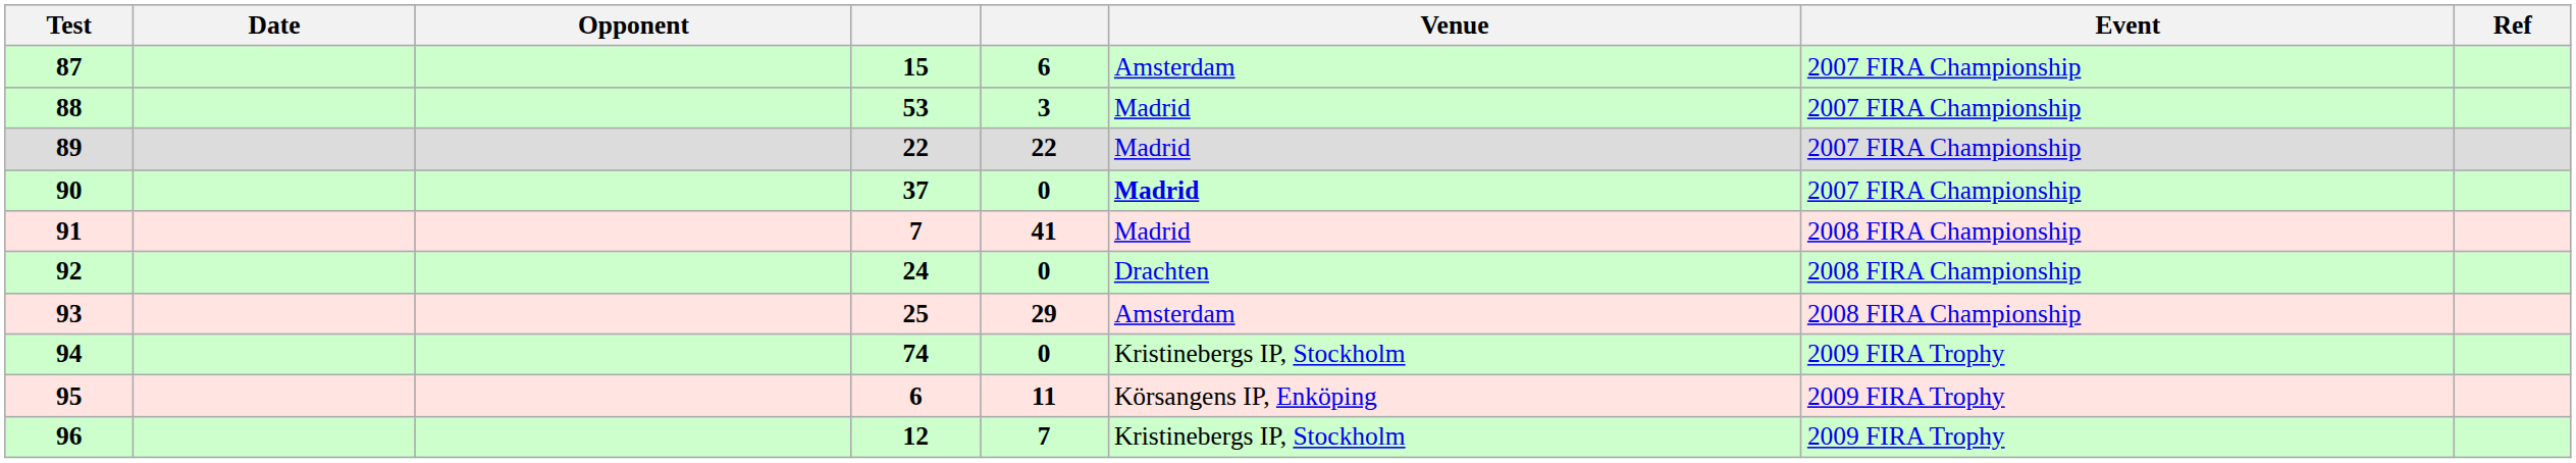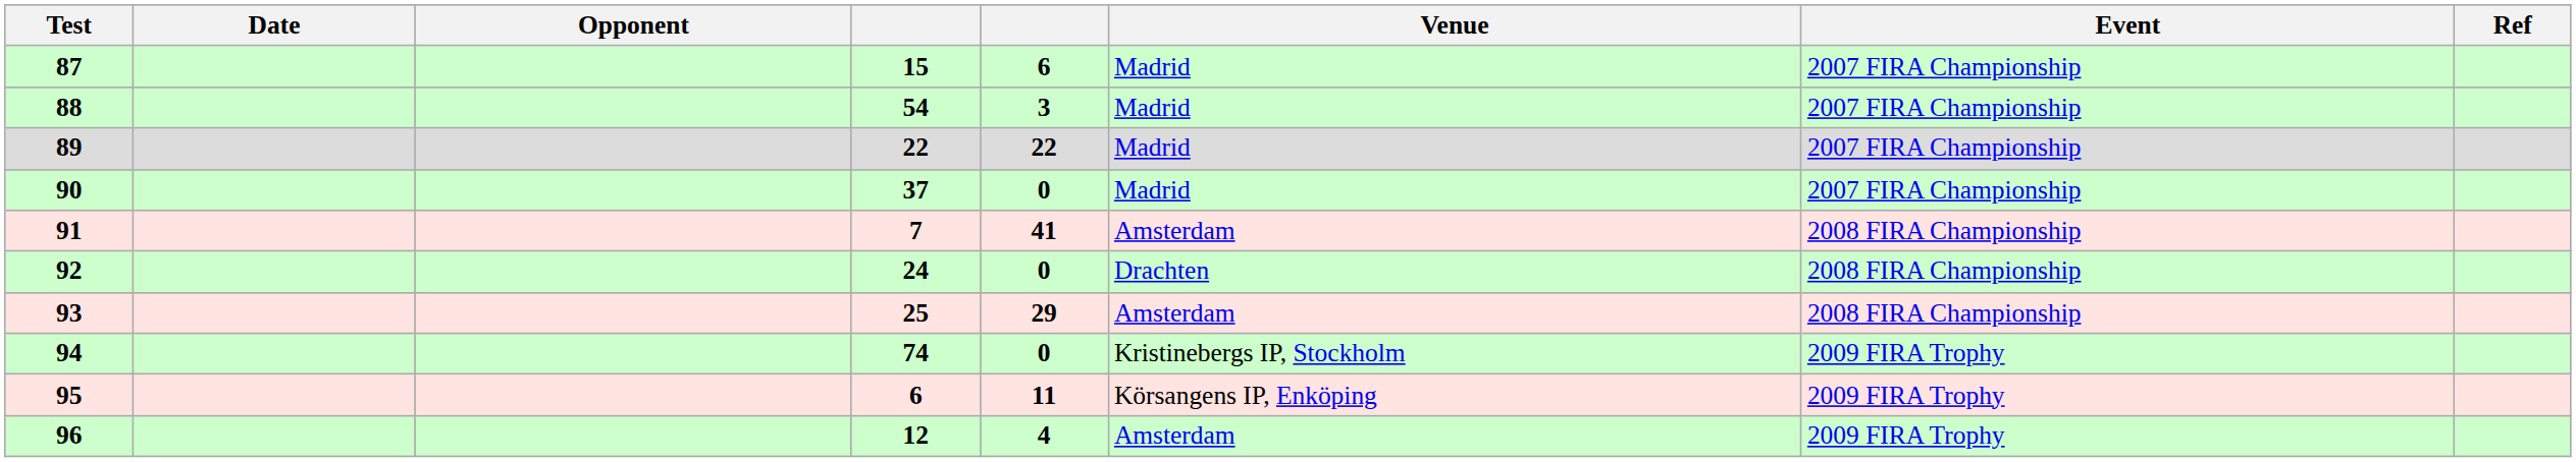87 | Venue: Amsterdam -> Madrid
88 | column 4: 53 -> 54
90 | Venue: bold -> normal
91 | Venue: Madrid -> Amsterdam
96 | column 5: 7 -> 4
96 | Venue: Kristinebergs IP, Stockholm -> Amsterdam
